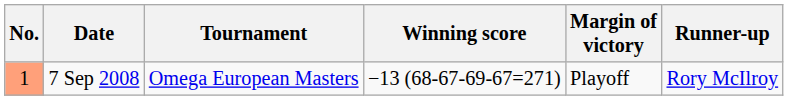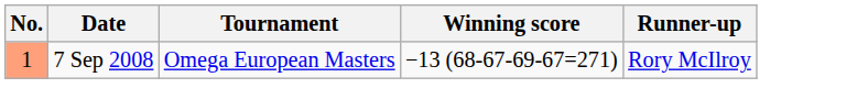- column: Margin of victory | Playoff
